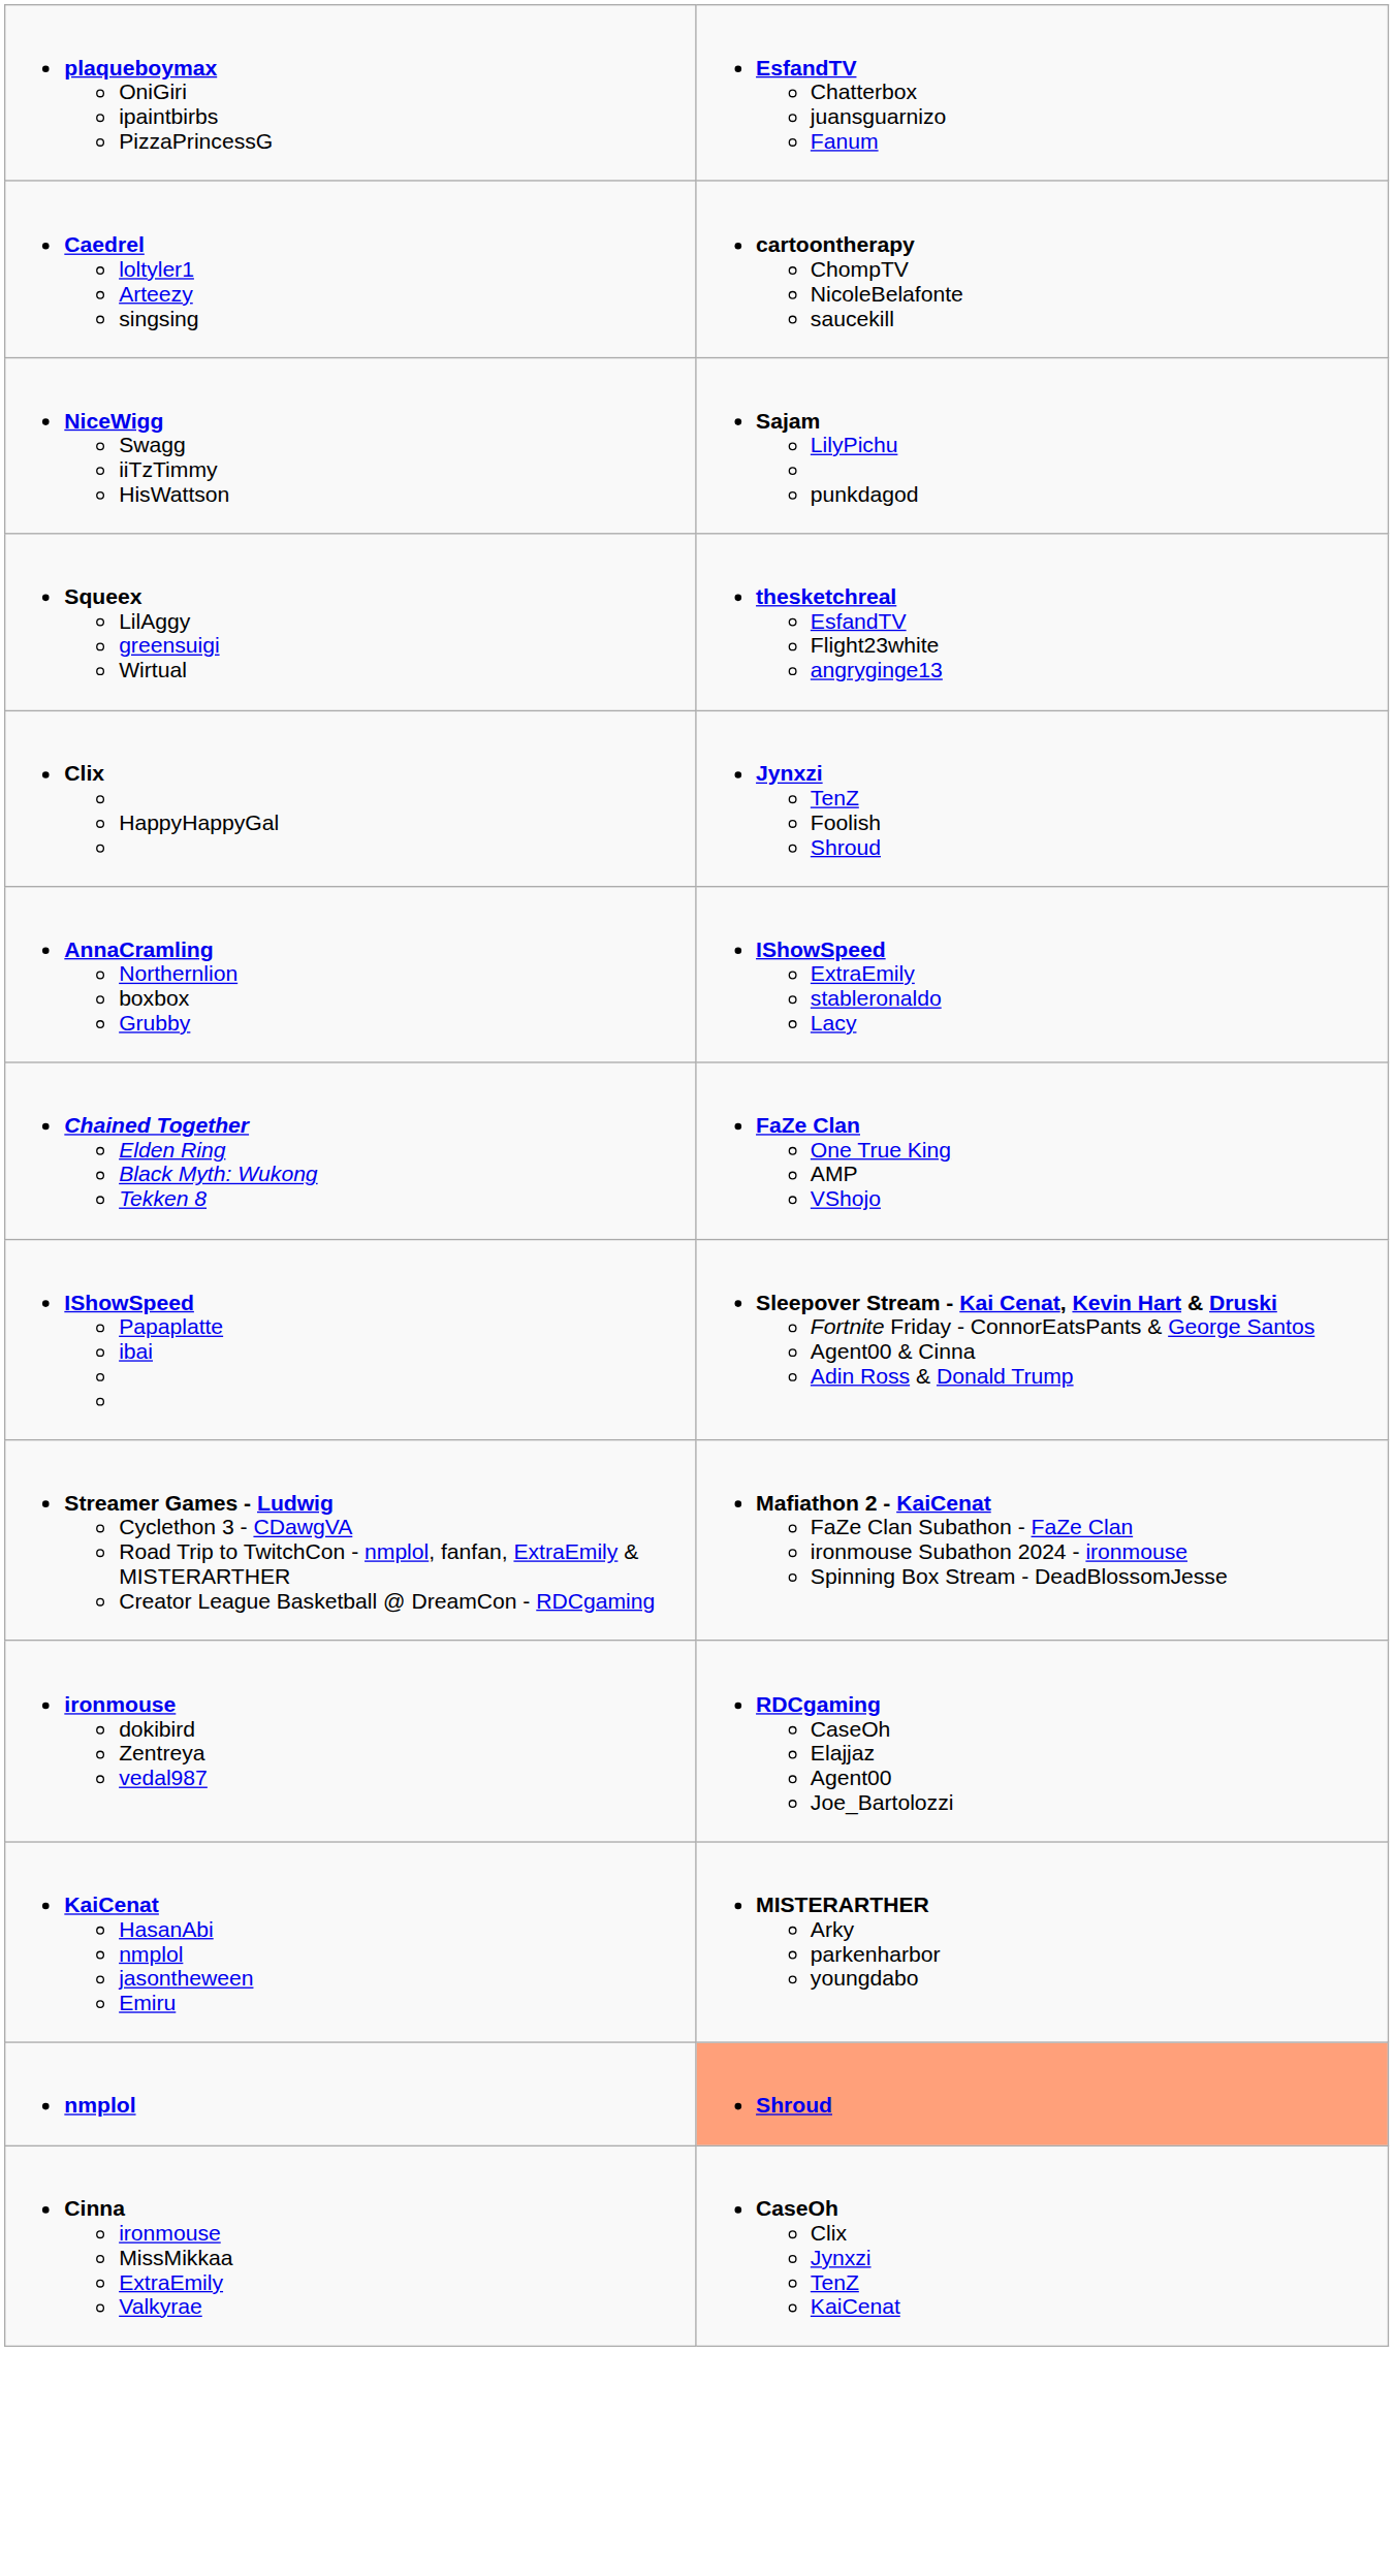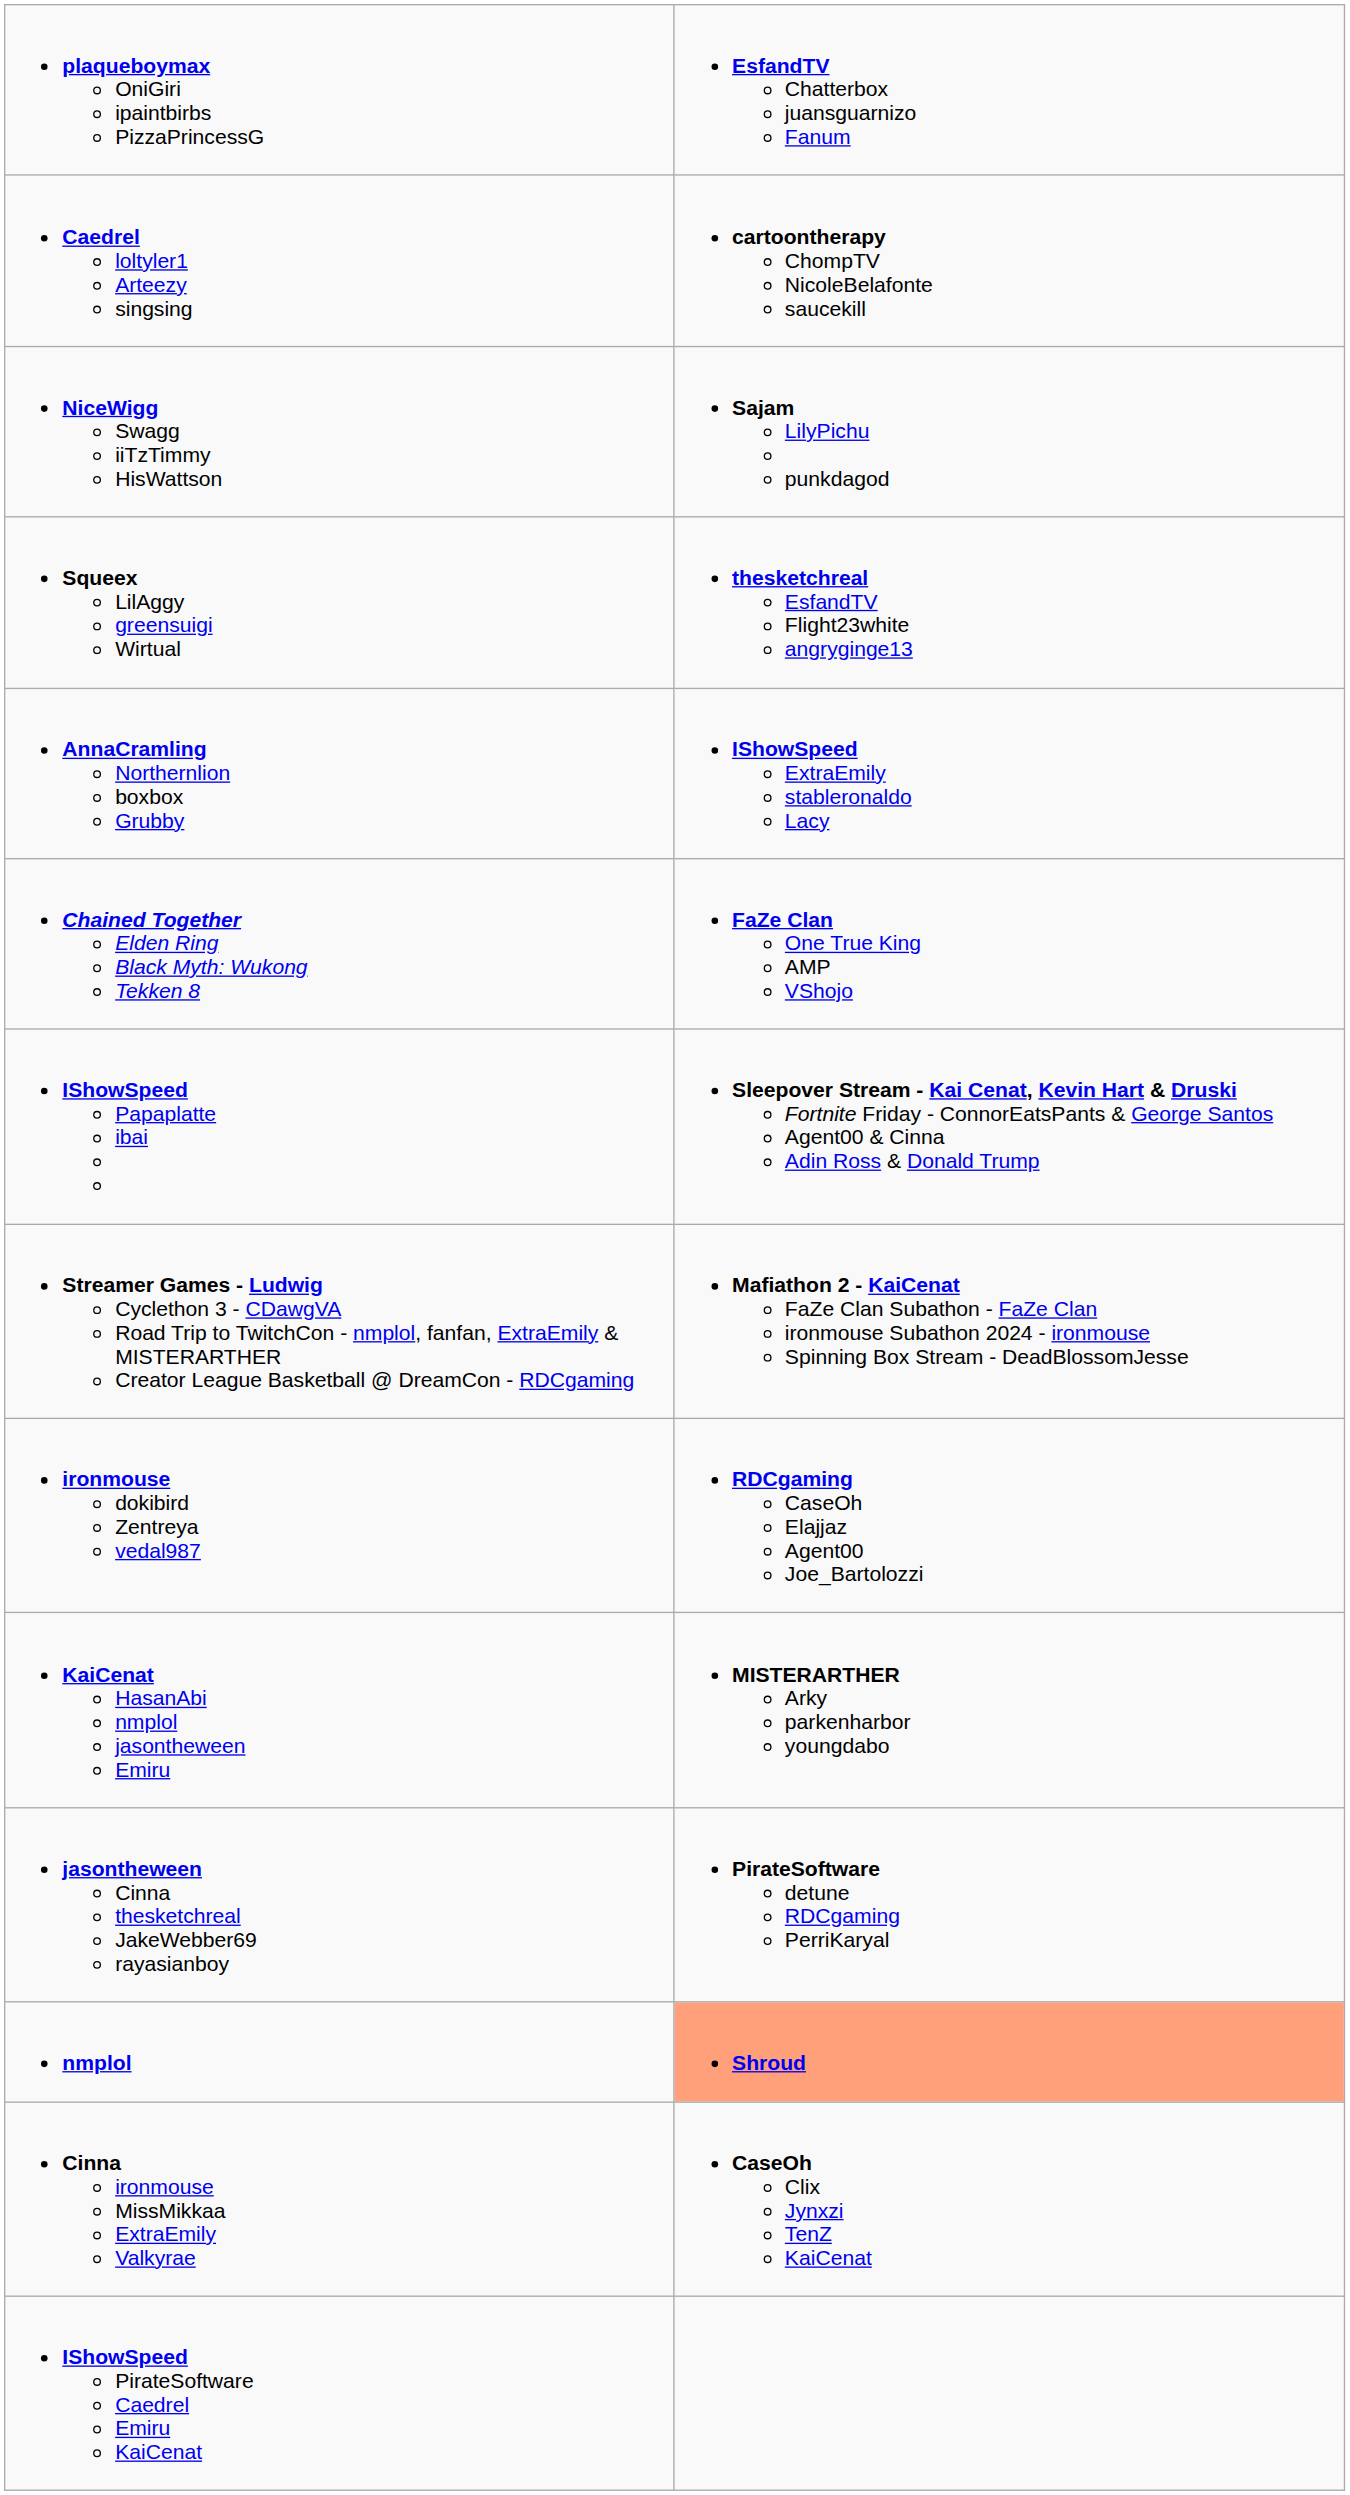- row: Clix HappyHappyGal | Jynxzi TenZ Foolish Shroud
+ row: jasontheween Cinna thesketchreal JakeWebber69 rayasianboy | PirateSoftware detune RDCgaming PerriKaryal
+ row: IShowSpeed PirateSoftware Caedrel Emiru KaiCenat
